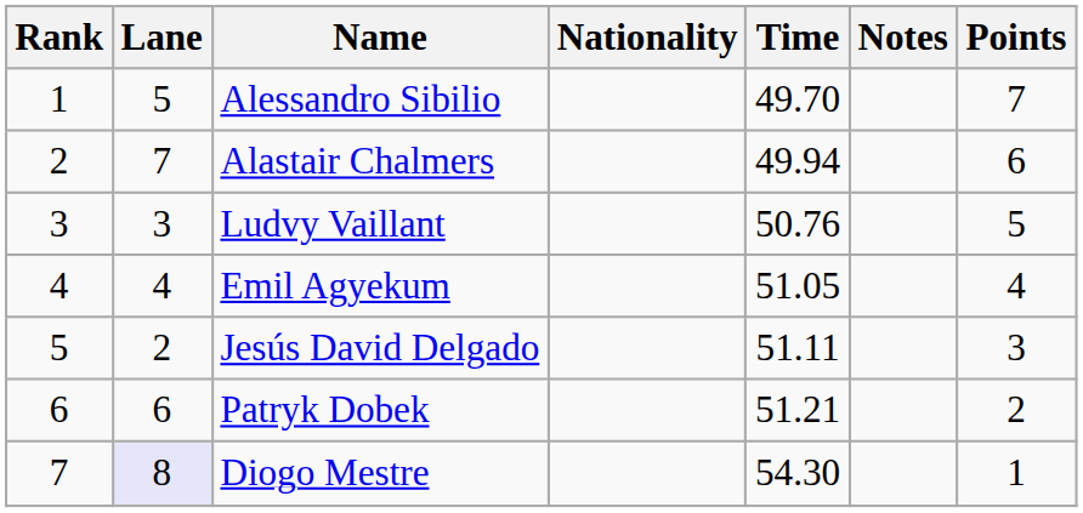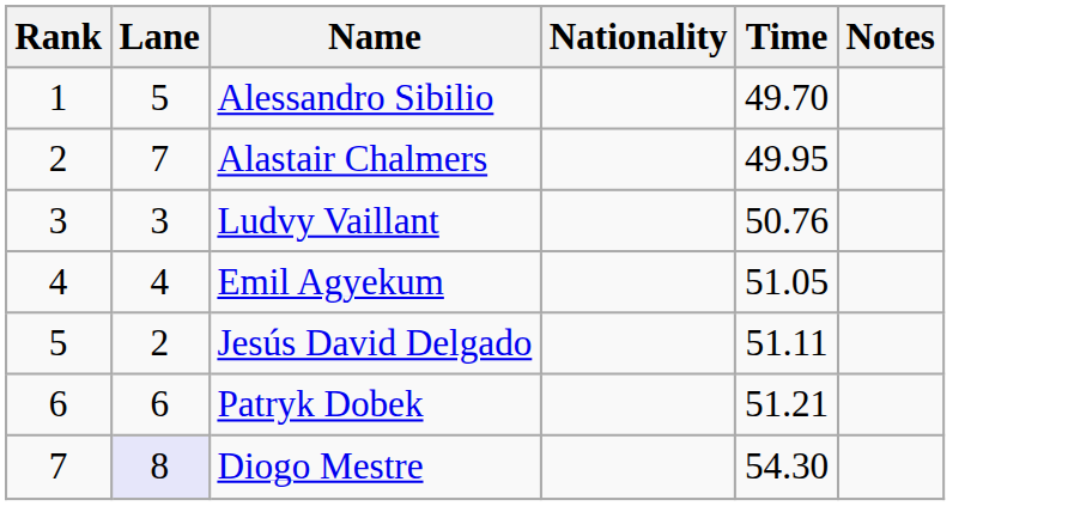- column: Points | 7 | 6 | 5 | 4 | 3 | 2 | 1
Alastair Chalmers | Time: 49.94 -> 49.95
